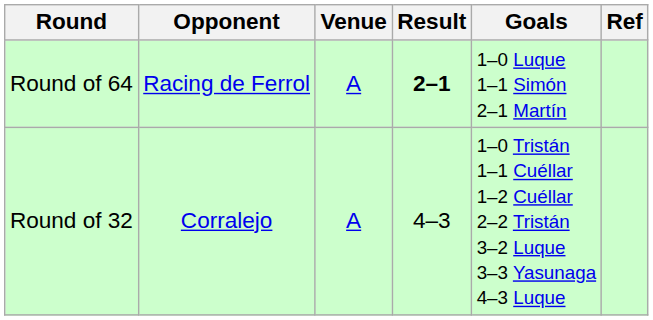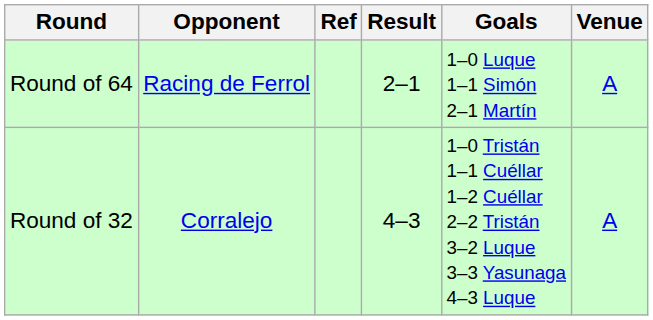columns swapped: Venue <-> Ref
Round of 64 | Result: bold -> normal
